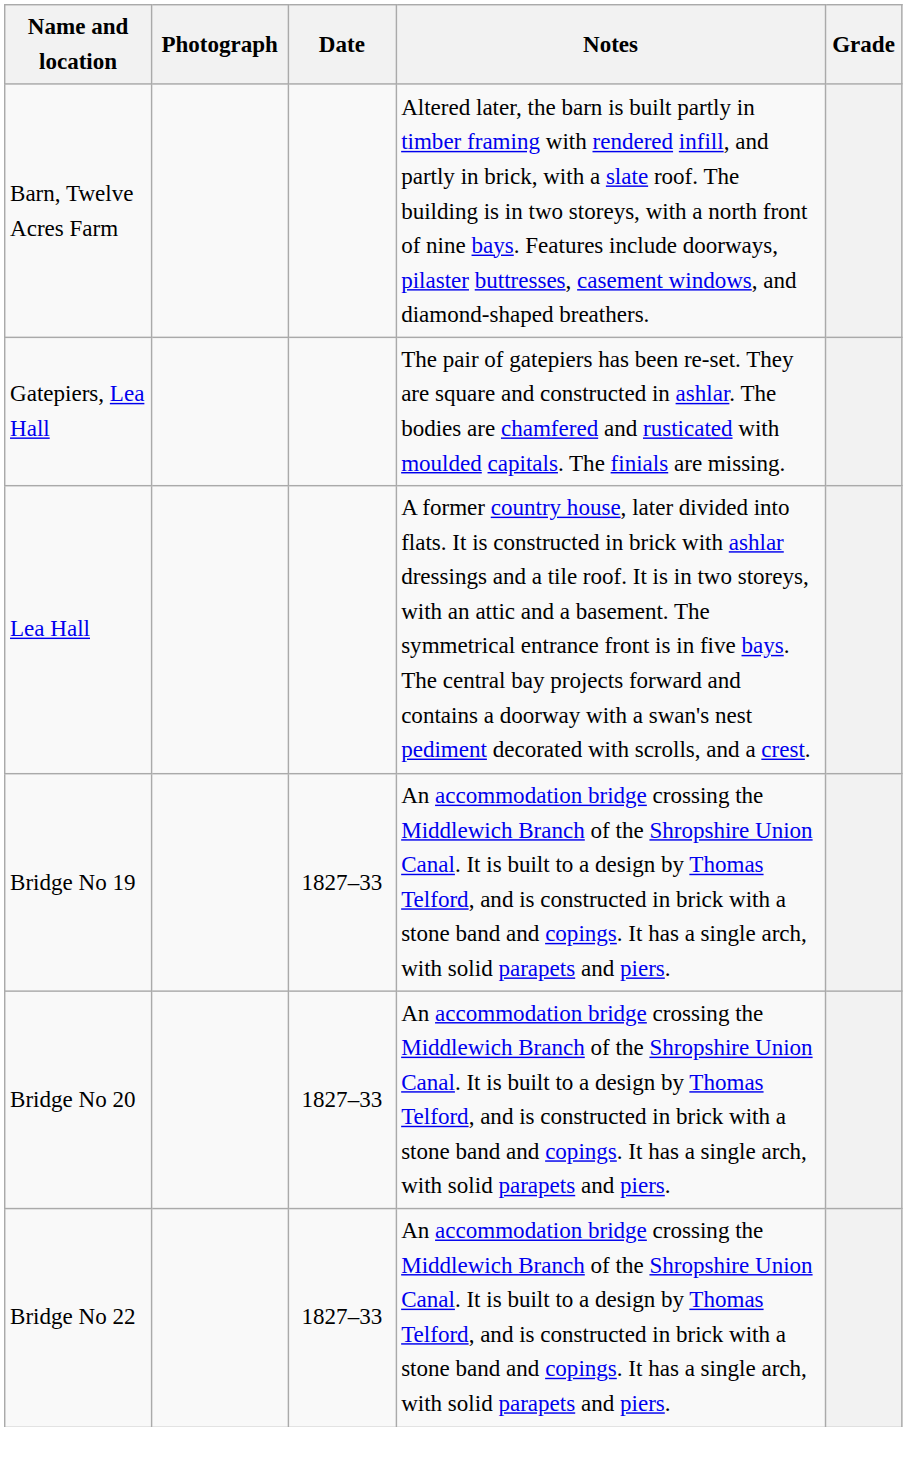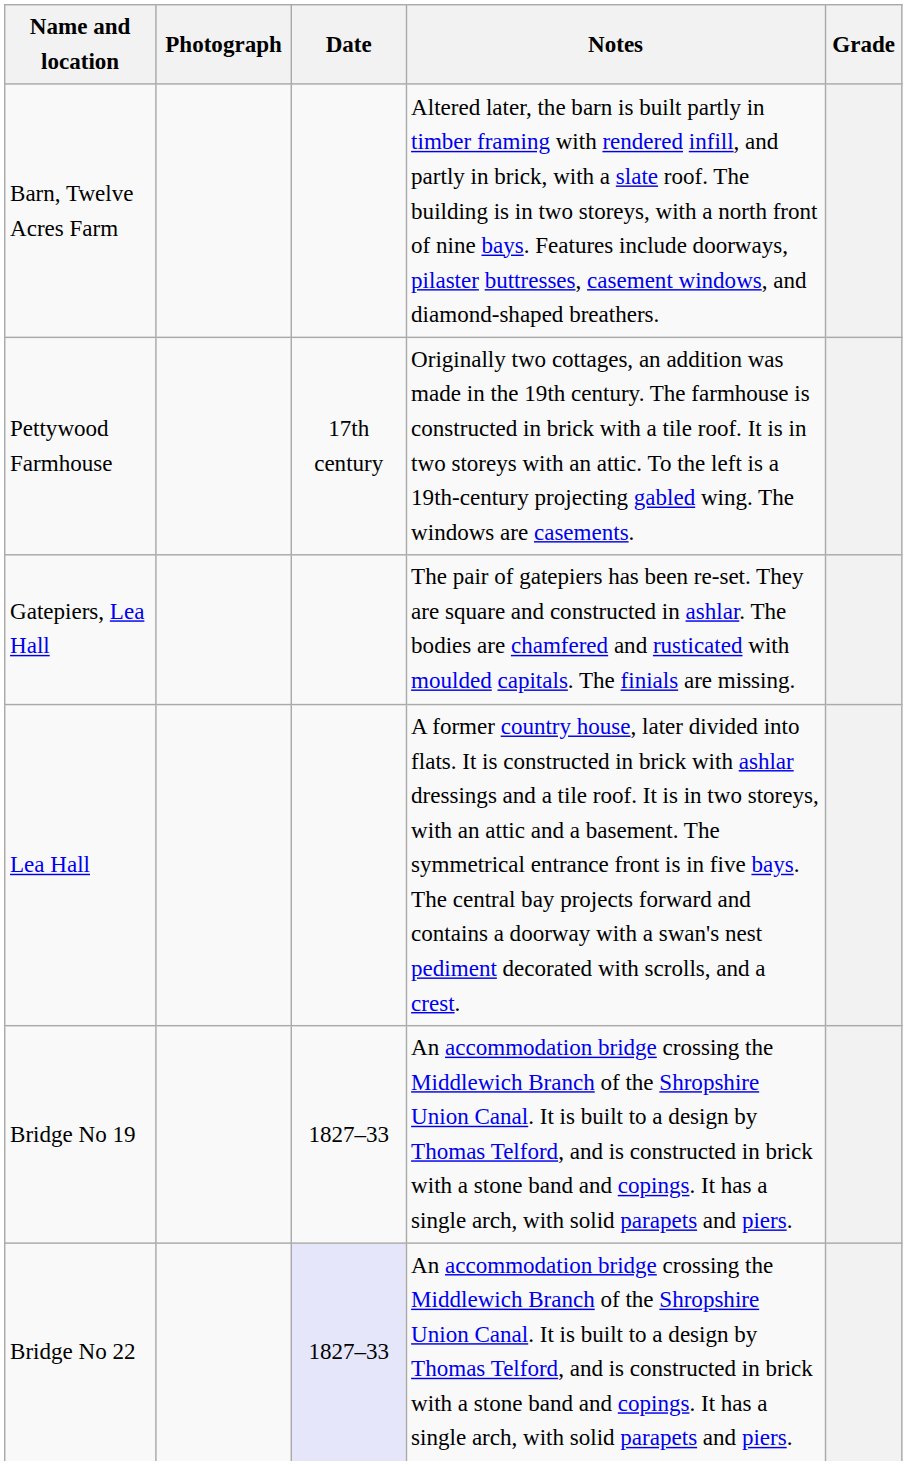+ row: Pettywood Farmhouse | 17th century | Originally two cottages, an addition was made in the 19th century. The farmhouse is constructed in brick with a tile roof. It is in two storeys with an attic. To the left is a 19th-century projecting gabled wing. The windows are casements.
- row: Bridge No 20 | 1827–33 | An accommodation bridge crossing the Middlewich Branch of the Shropshire Union Canal. It is built to a design by Thomas Telford, and is constructed in brick with a stone band and copings. It has a single arch, with solid parapets and piers.
Bridge No 22 | Date: no background -> lavender background
